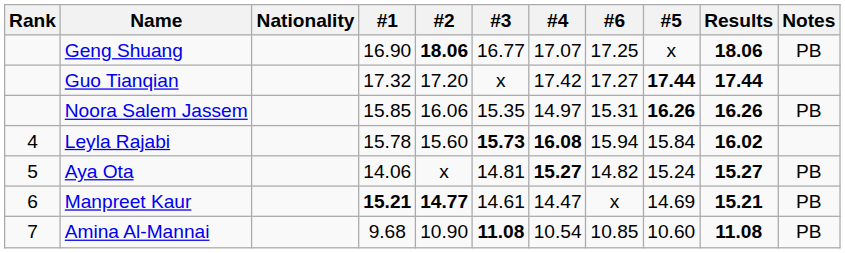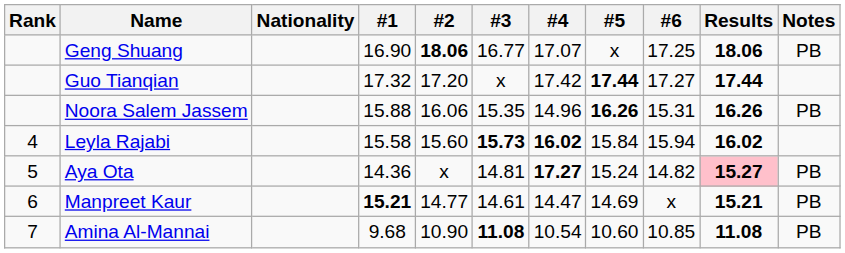columns swapped: #5 <-> #6
Noora Salem Jassem | #1: 15.85 -> 15.88
Noora Salem Jassem | #4: 14.97 -> 14.96
Leyla Rajabi | #1: 15.78 -> 15.58
Leyla Rajabi | #4: 16.08 -> 16.02
Aya Ota | #1: 14.06 -> 14.36
Aya Ota | #4: 15.27 -> 17.27
Aya Ota | Results: no background -> pink background
Manpreet Kaur | #2: bold -> normal
